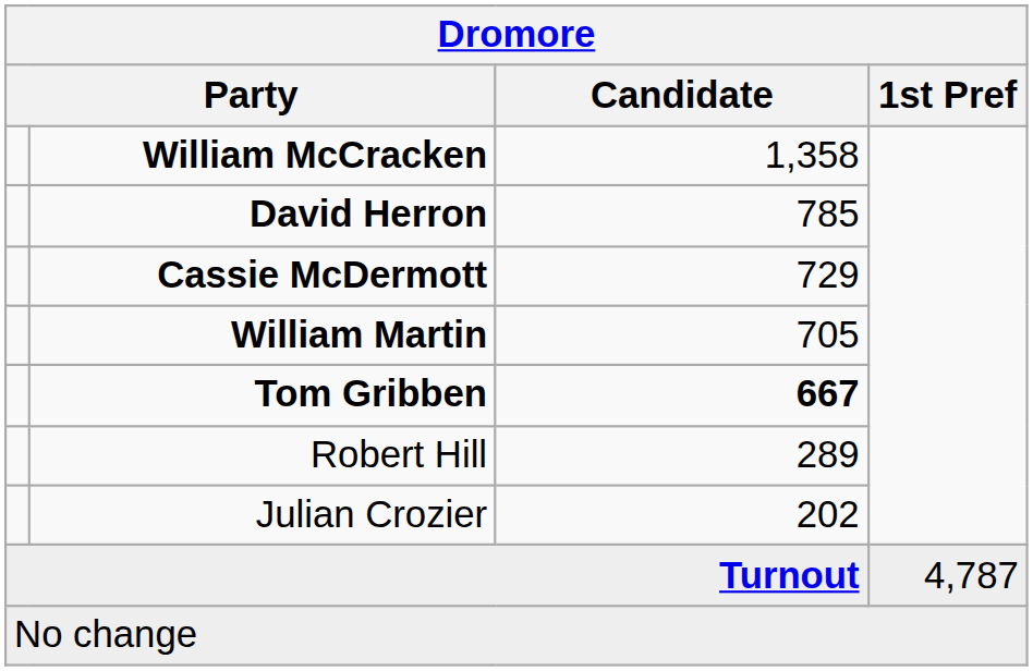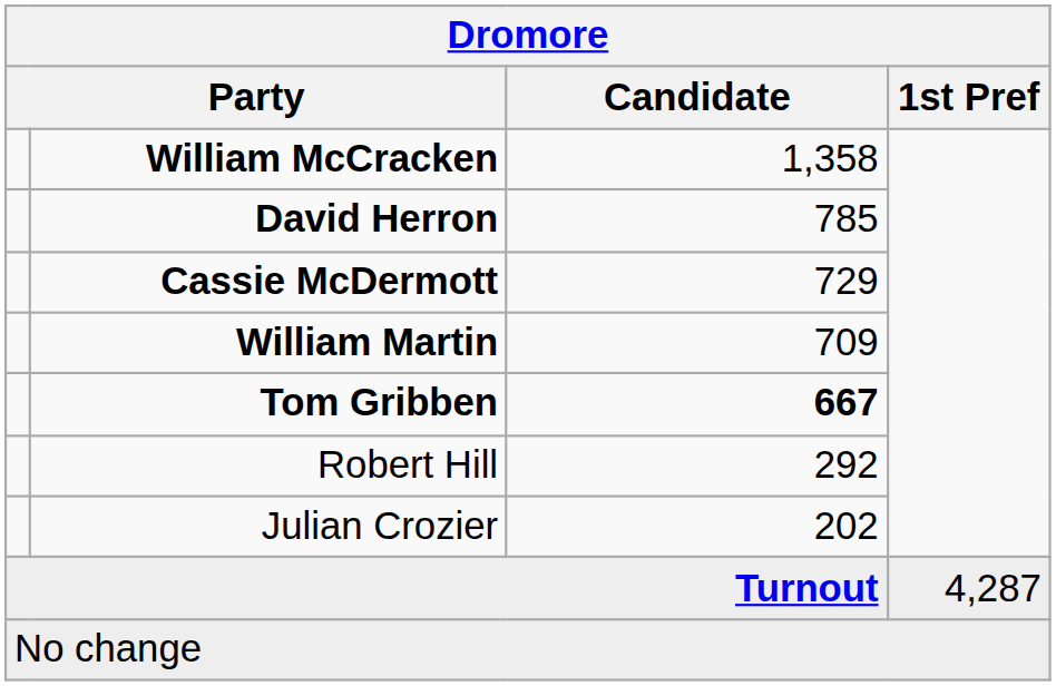William Martin | Candidate: 705 -> 709
Robert Hill | Candidate: 289 -> 292
Turnout | 1st Pref: 4,787 -> 4,287
